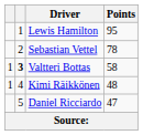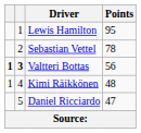Valtteri Bottas | column 1: normal -> bold
Valtteri Bottas | Points: 58 -> 56
